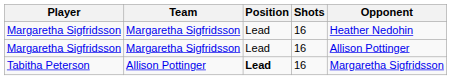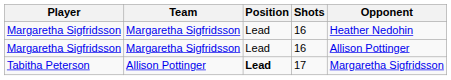Tabitha Peterson | Shots: 16 -> 17
